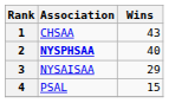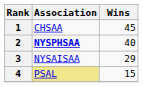1 | Wins: 43 -> 45
4 | Association: no background -> khaki background
